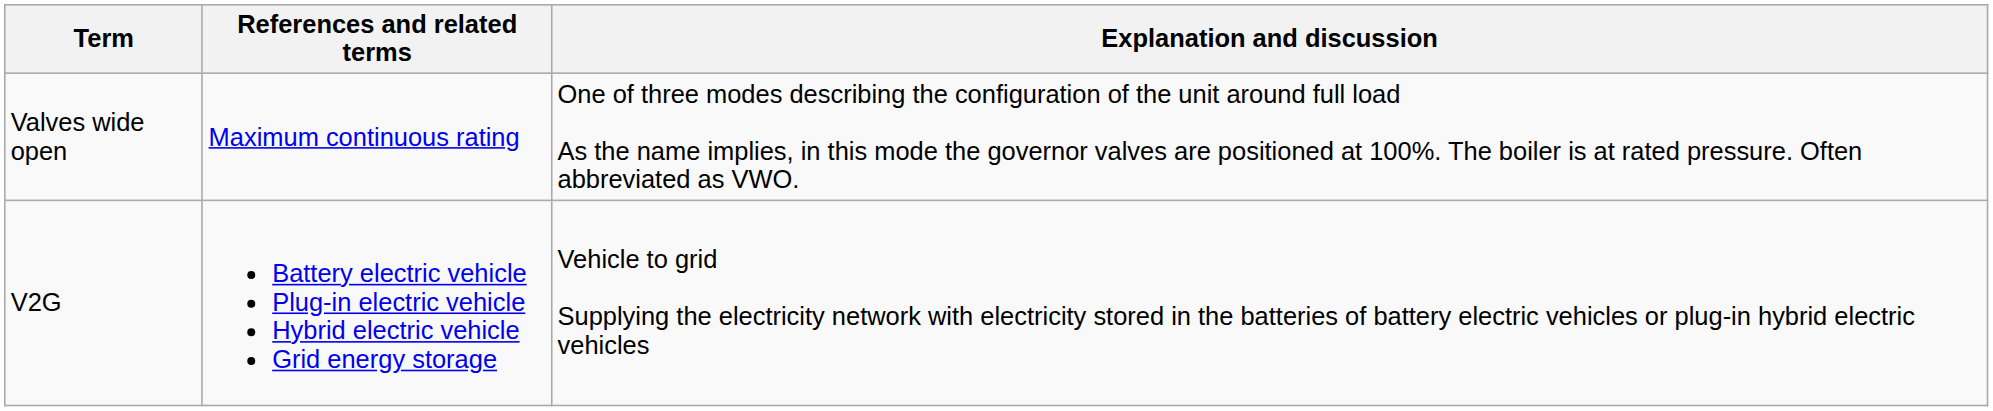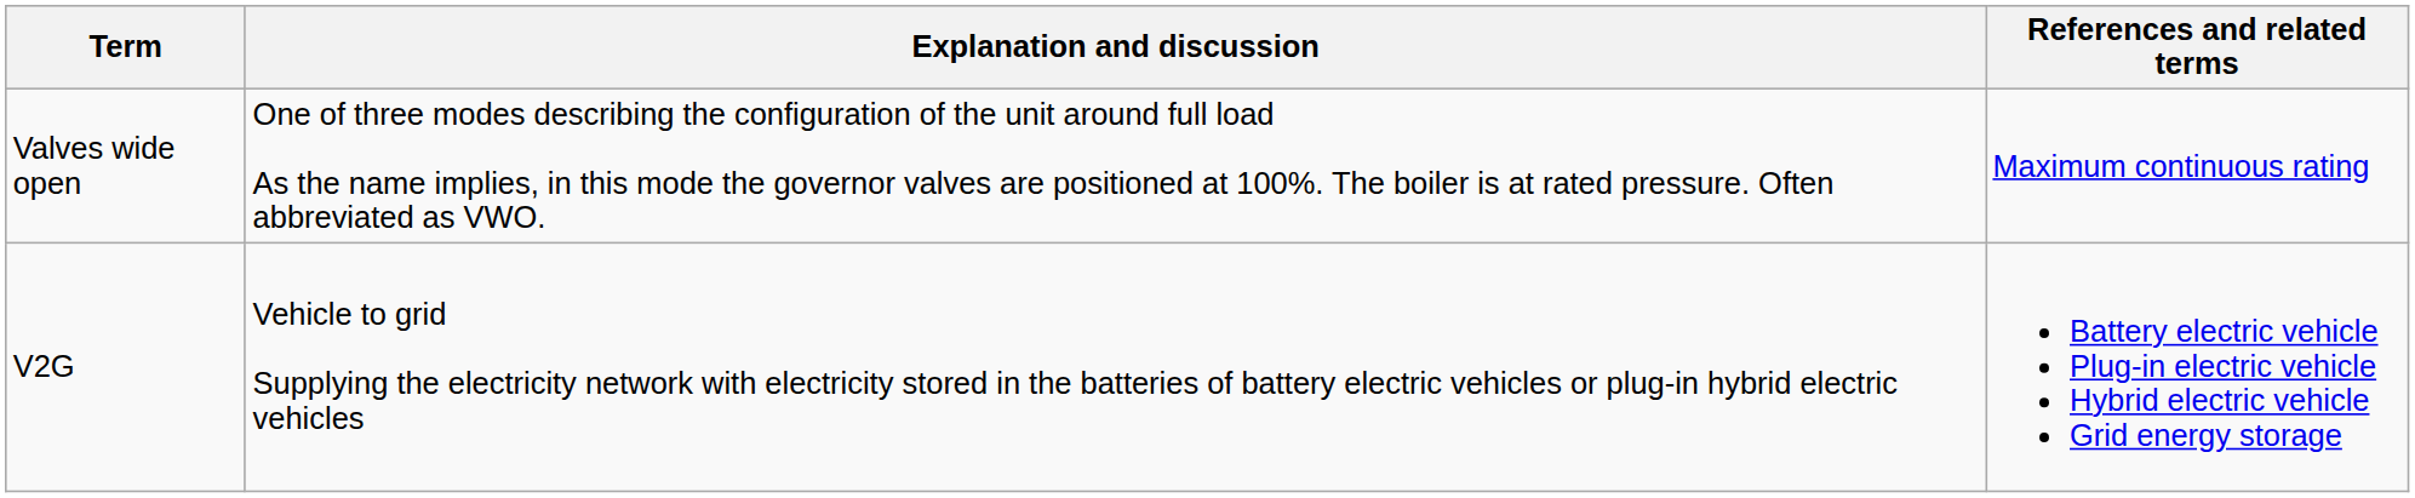columns swapped: Explanation and discussion <-> References and related terms
